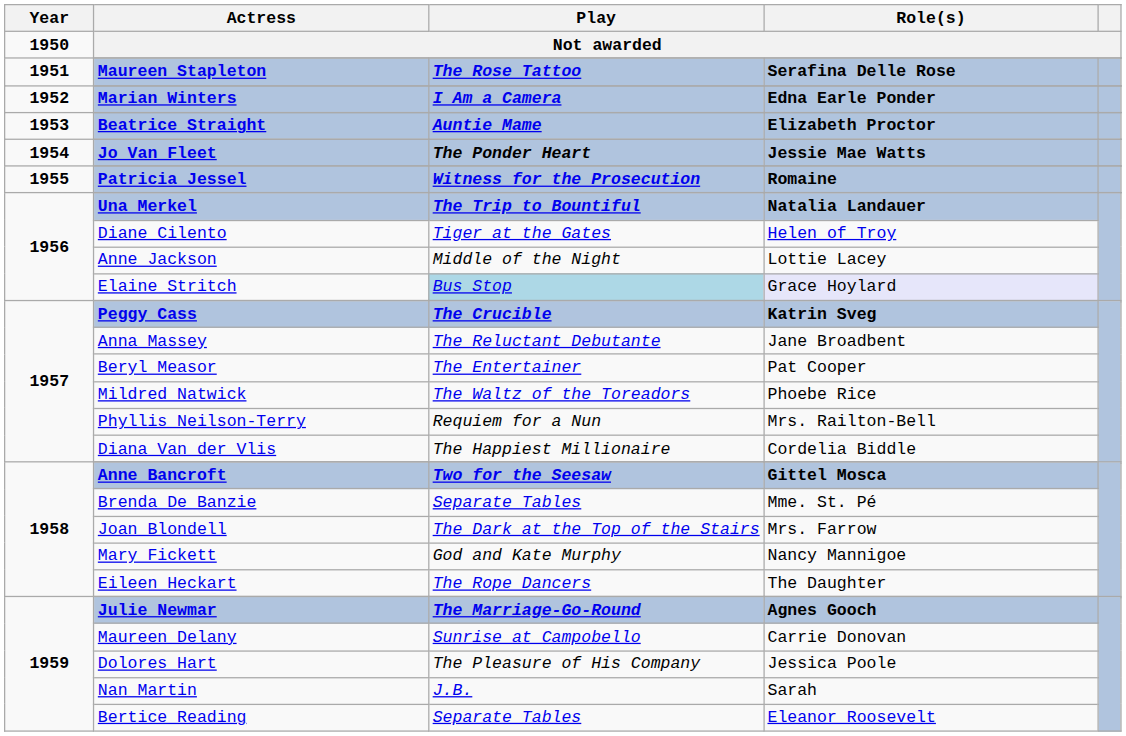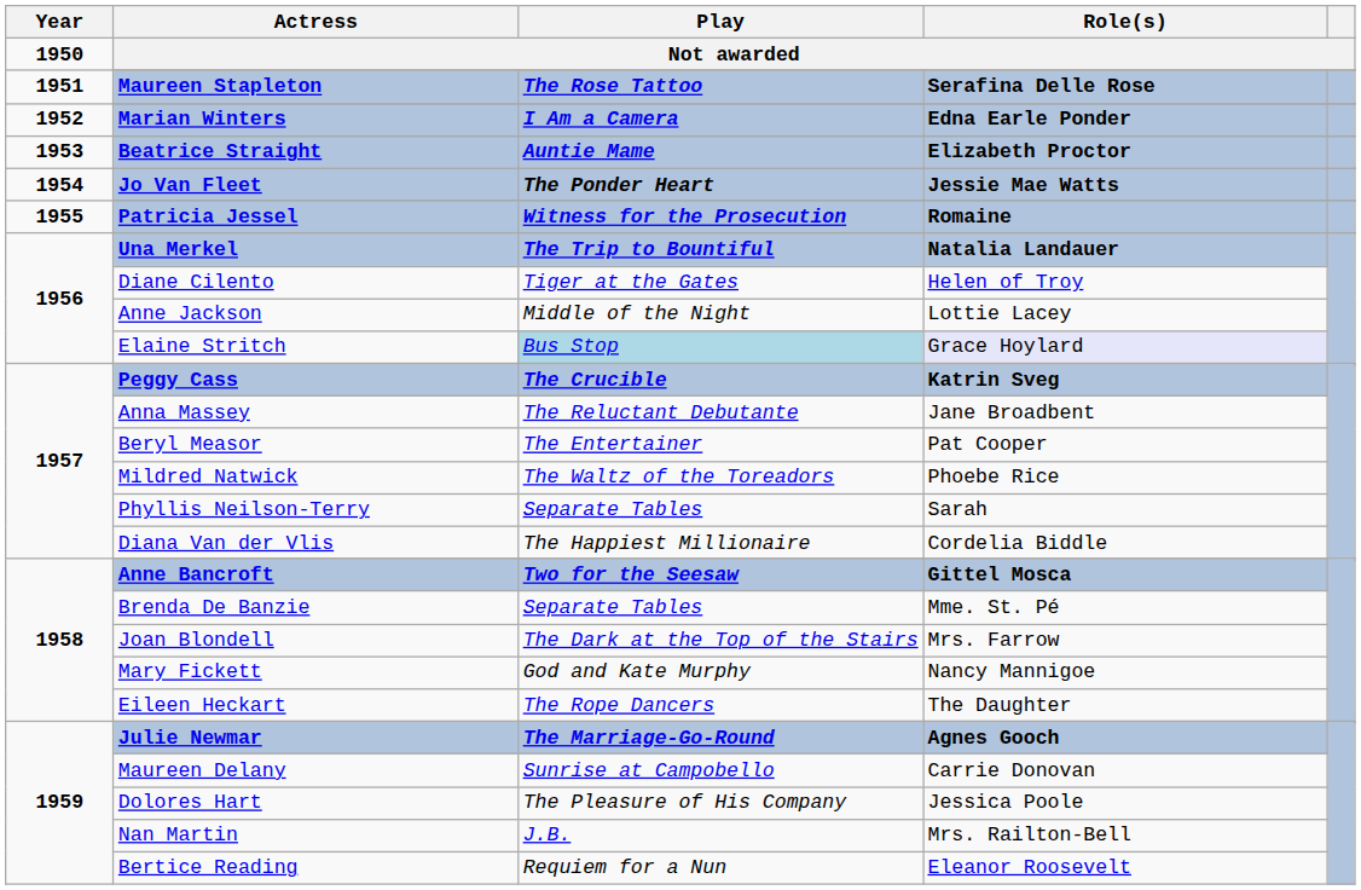Phyllis Neilson-Terry | Play: Requiem for a Nun -> Separate Tables
Phyllis Neilson-Terry | Role(s): Mrs. Railton-Bell -> Sarah
Nan Martin | Role(s): Sarah -> Mrs. Railton-Bell
Bertice Reading | Play: Separate Tables -> Requiem for a Nun
